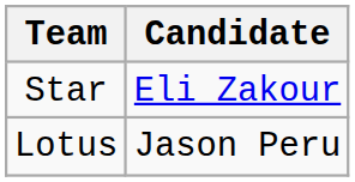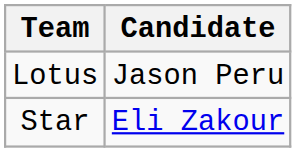rows swapped: Star <-> Lotus
